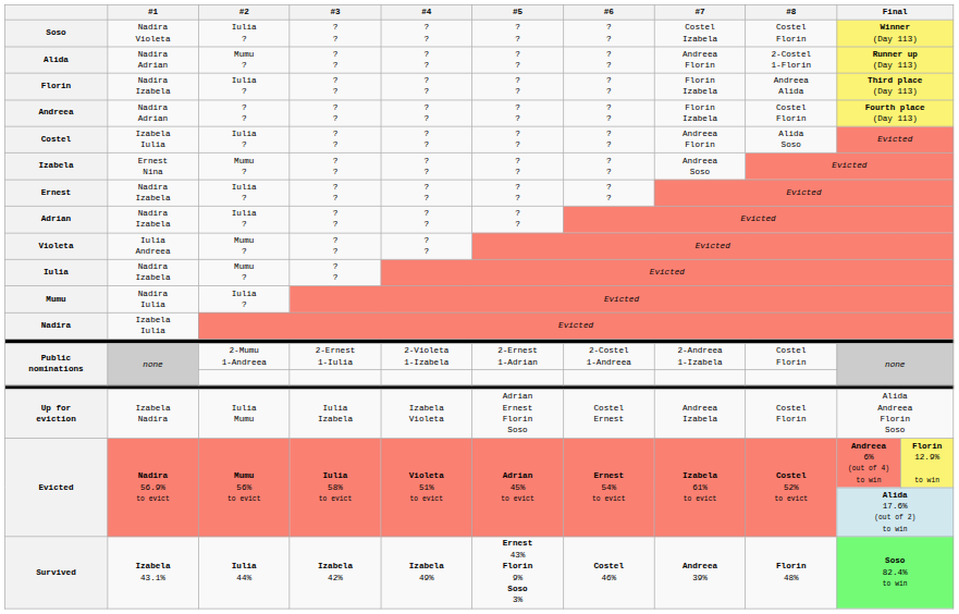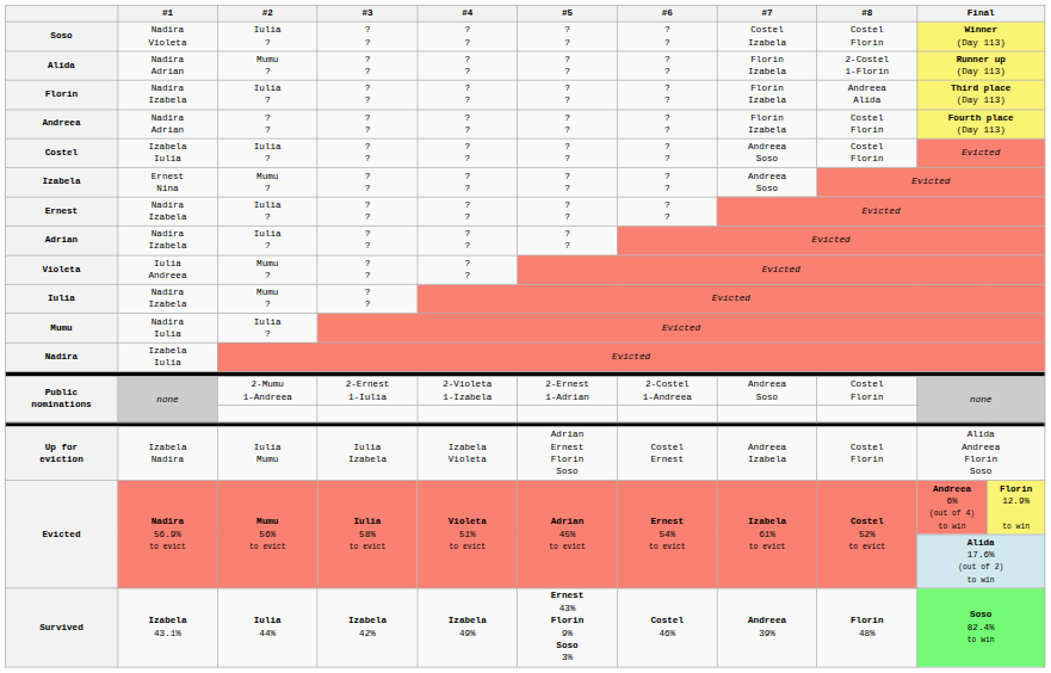Alida | #7: Andreea Florin -> Florin Izabela
Costel | #7: Andreea Florin -> Andreea Soso
Costel | #8: Alida Soso -> Costel Florin
Public nominations / 2-Mumu 1-Andreea | #7: 2-Andreea 1-Izabela -> Andreea Soso
